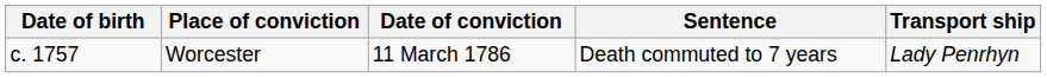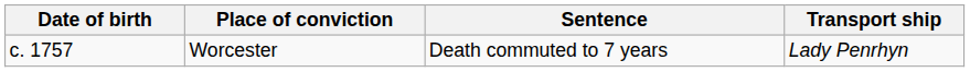- column: Date of conviction | 11 March 1786
